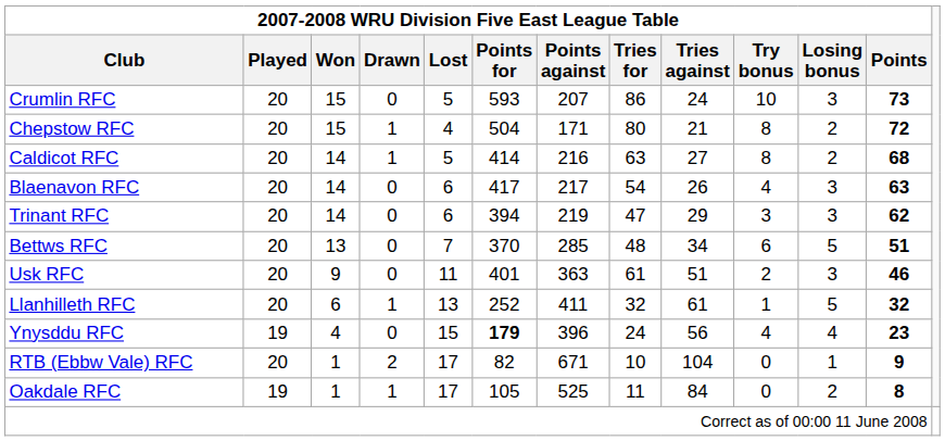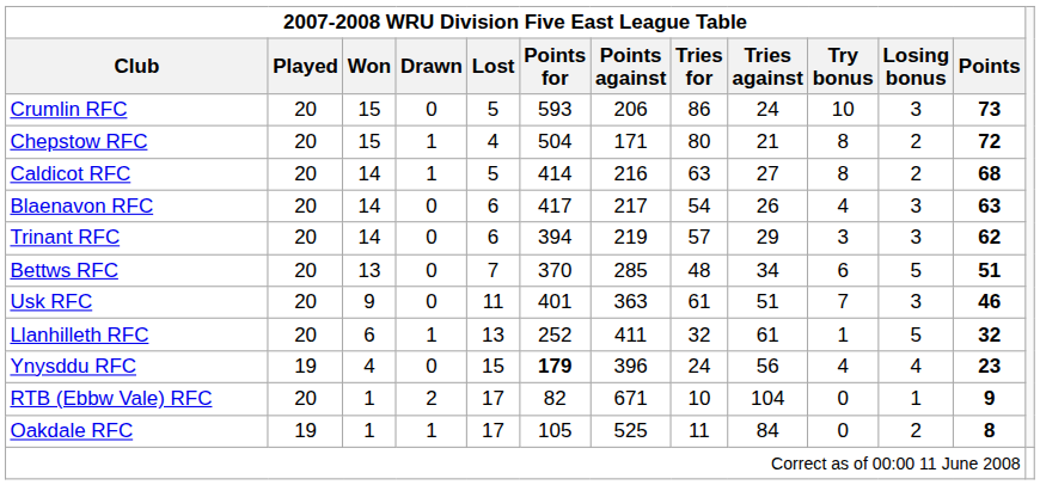Crumlin RFC | column 7: 207 -> 206
Trinant RFC | 2007-2008 WRU Division Five East League Table / Tries for: 47 -> 57
Usk RFC | 2007-2008 WRU Division Five East League Table / Try bonus: 2 -> 7
